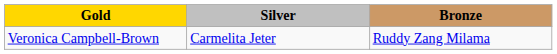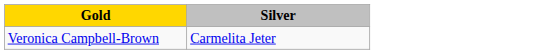- column: Bronze | Ruddy Zang Milama
